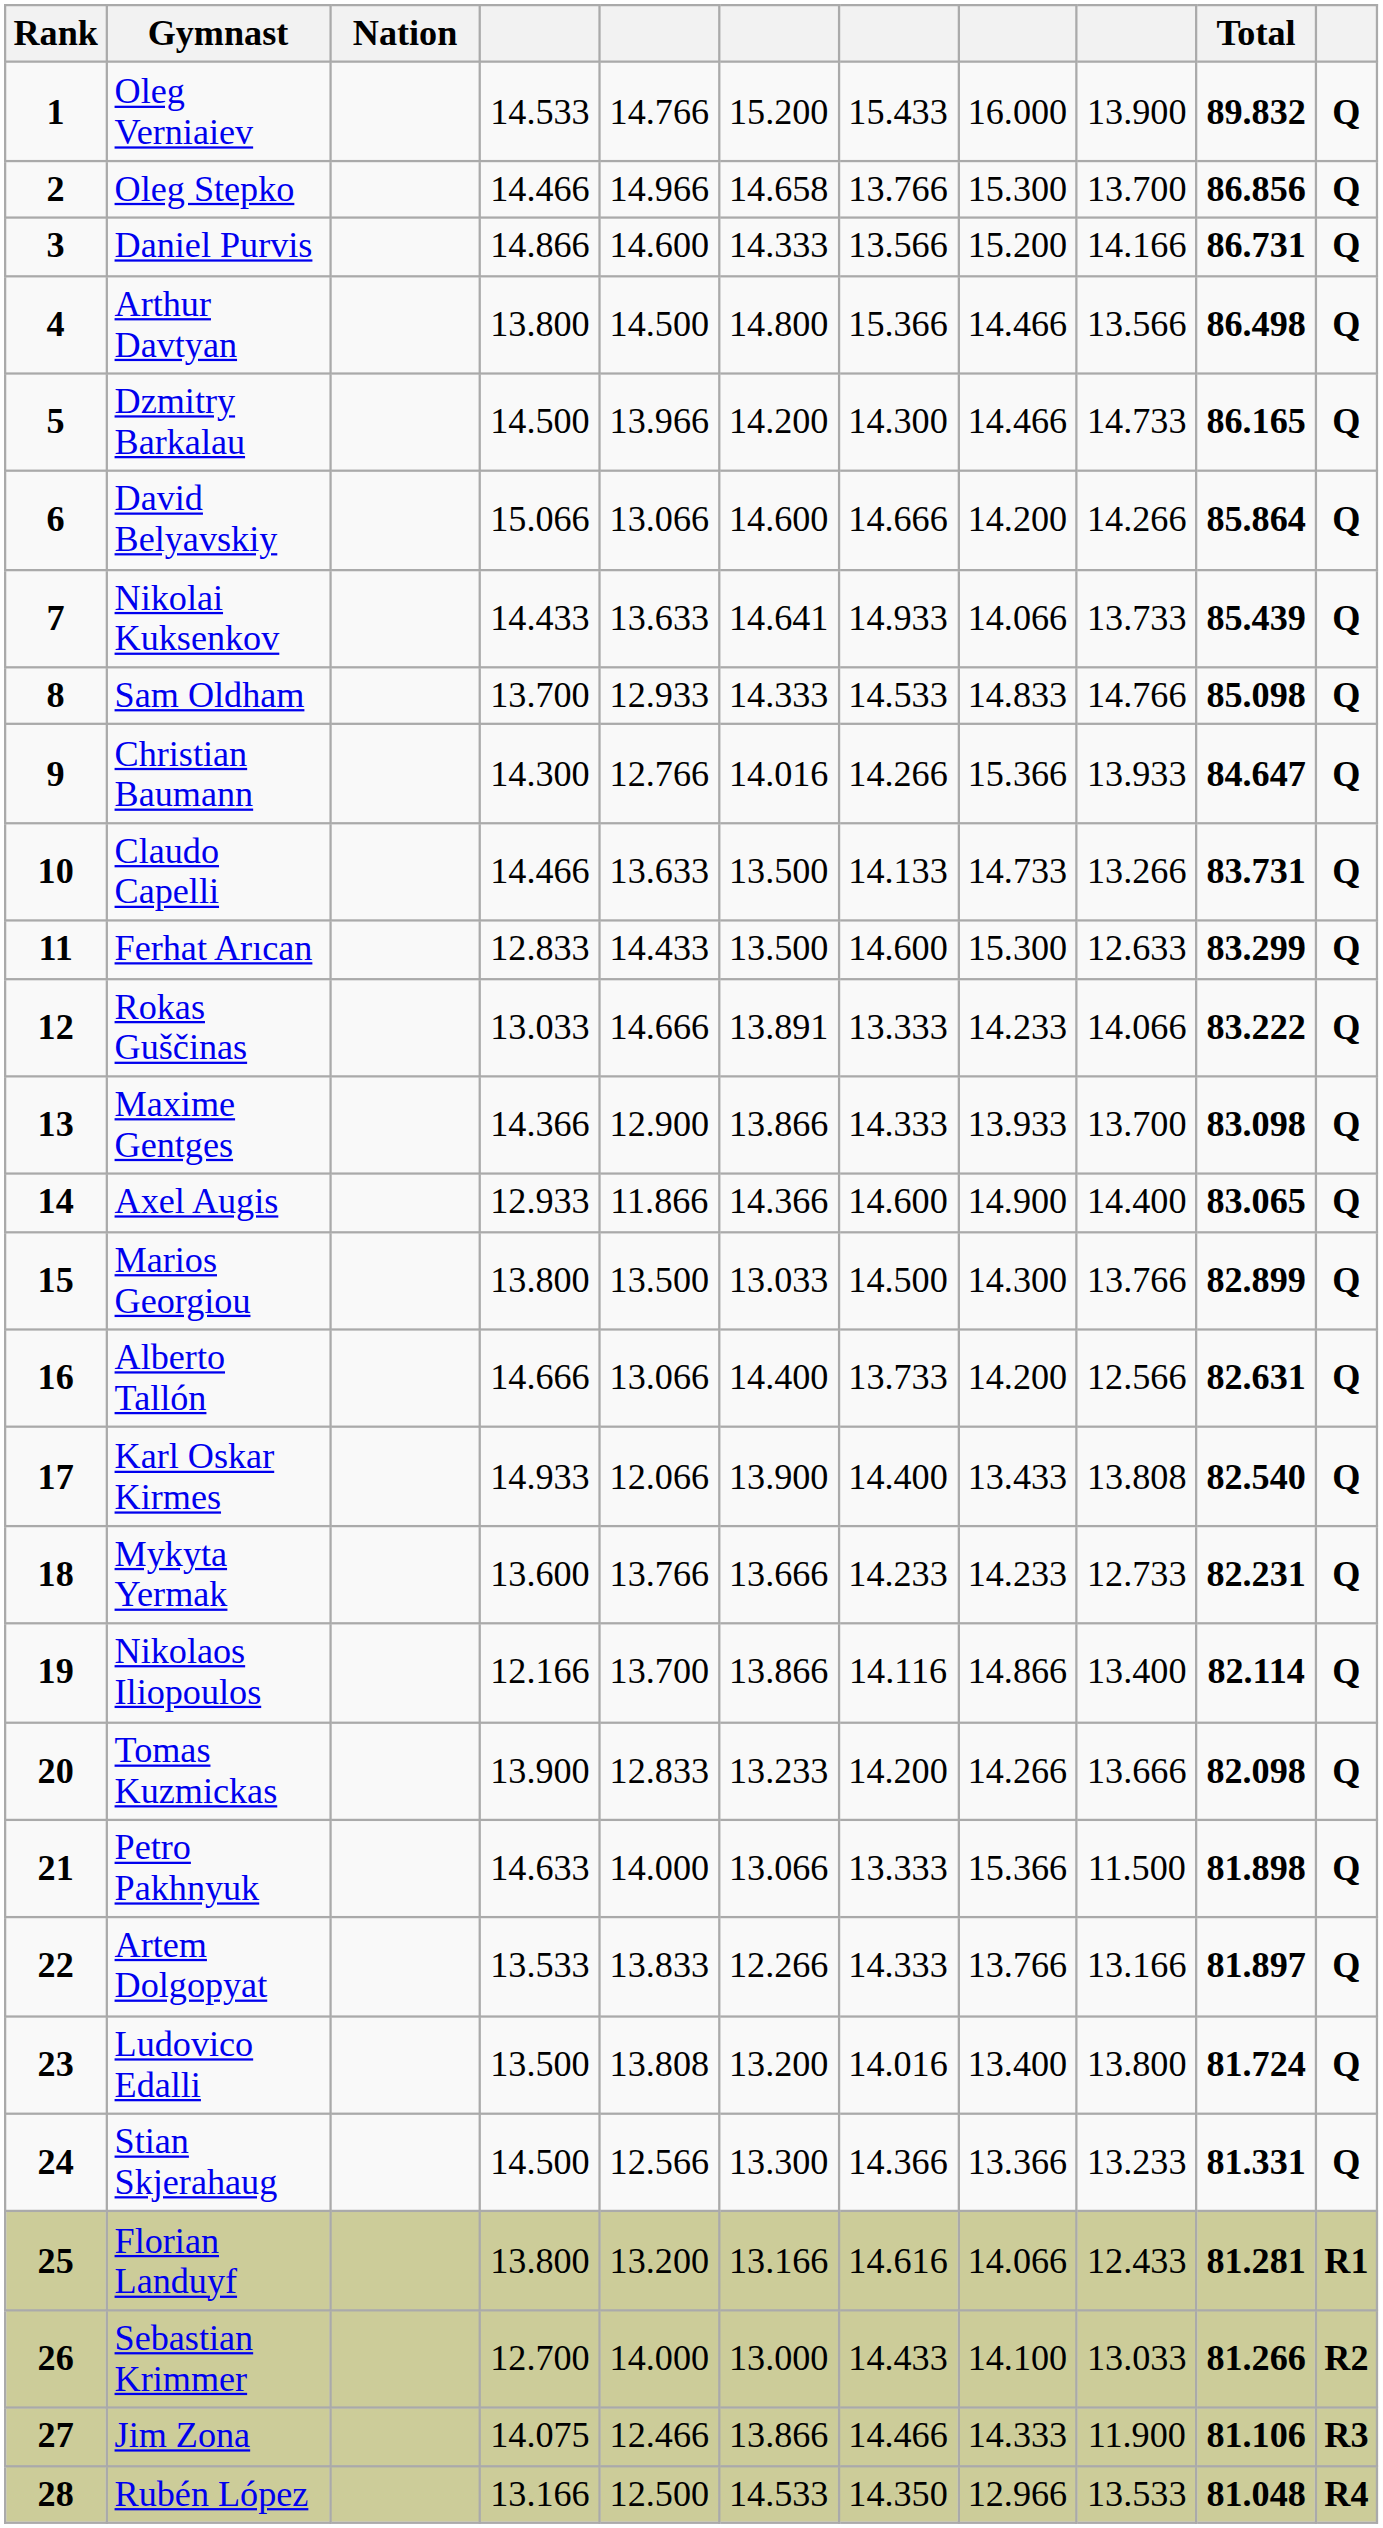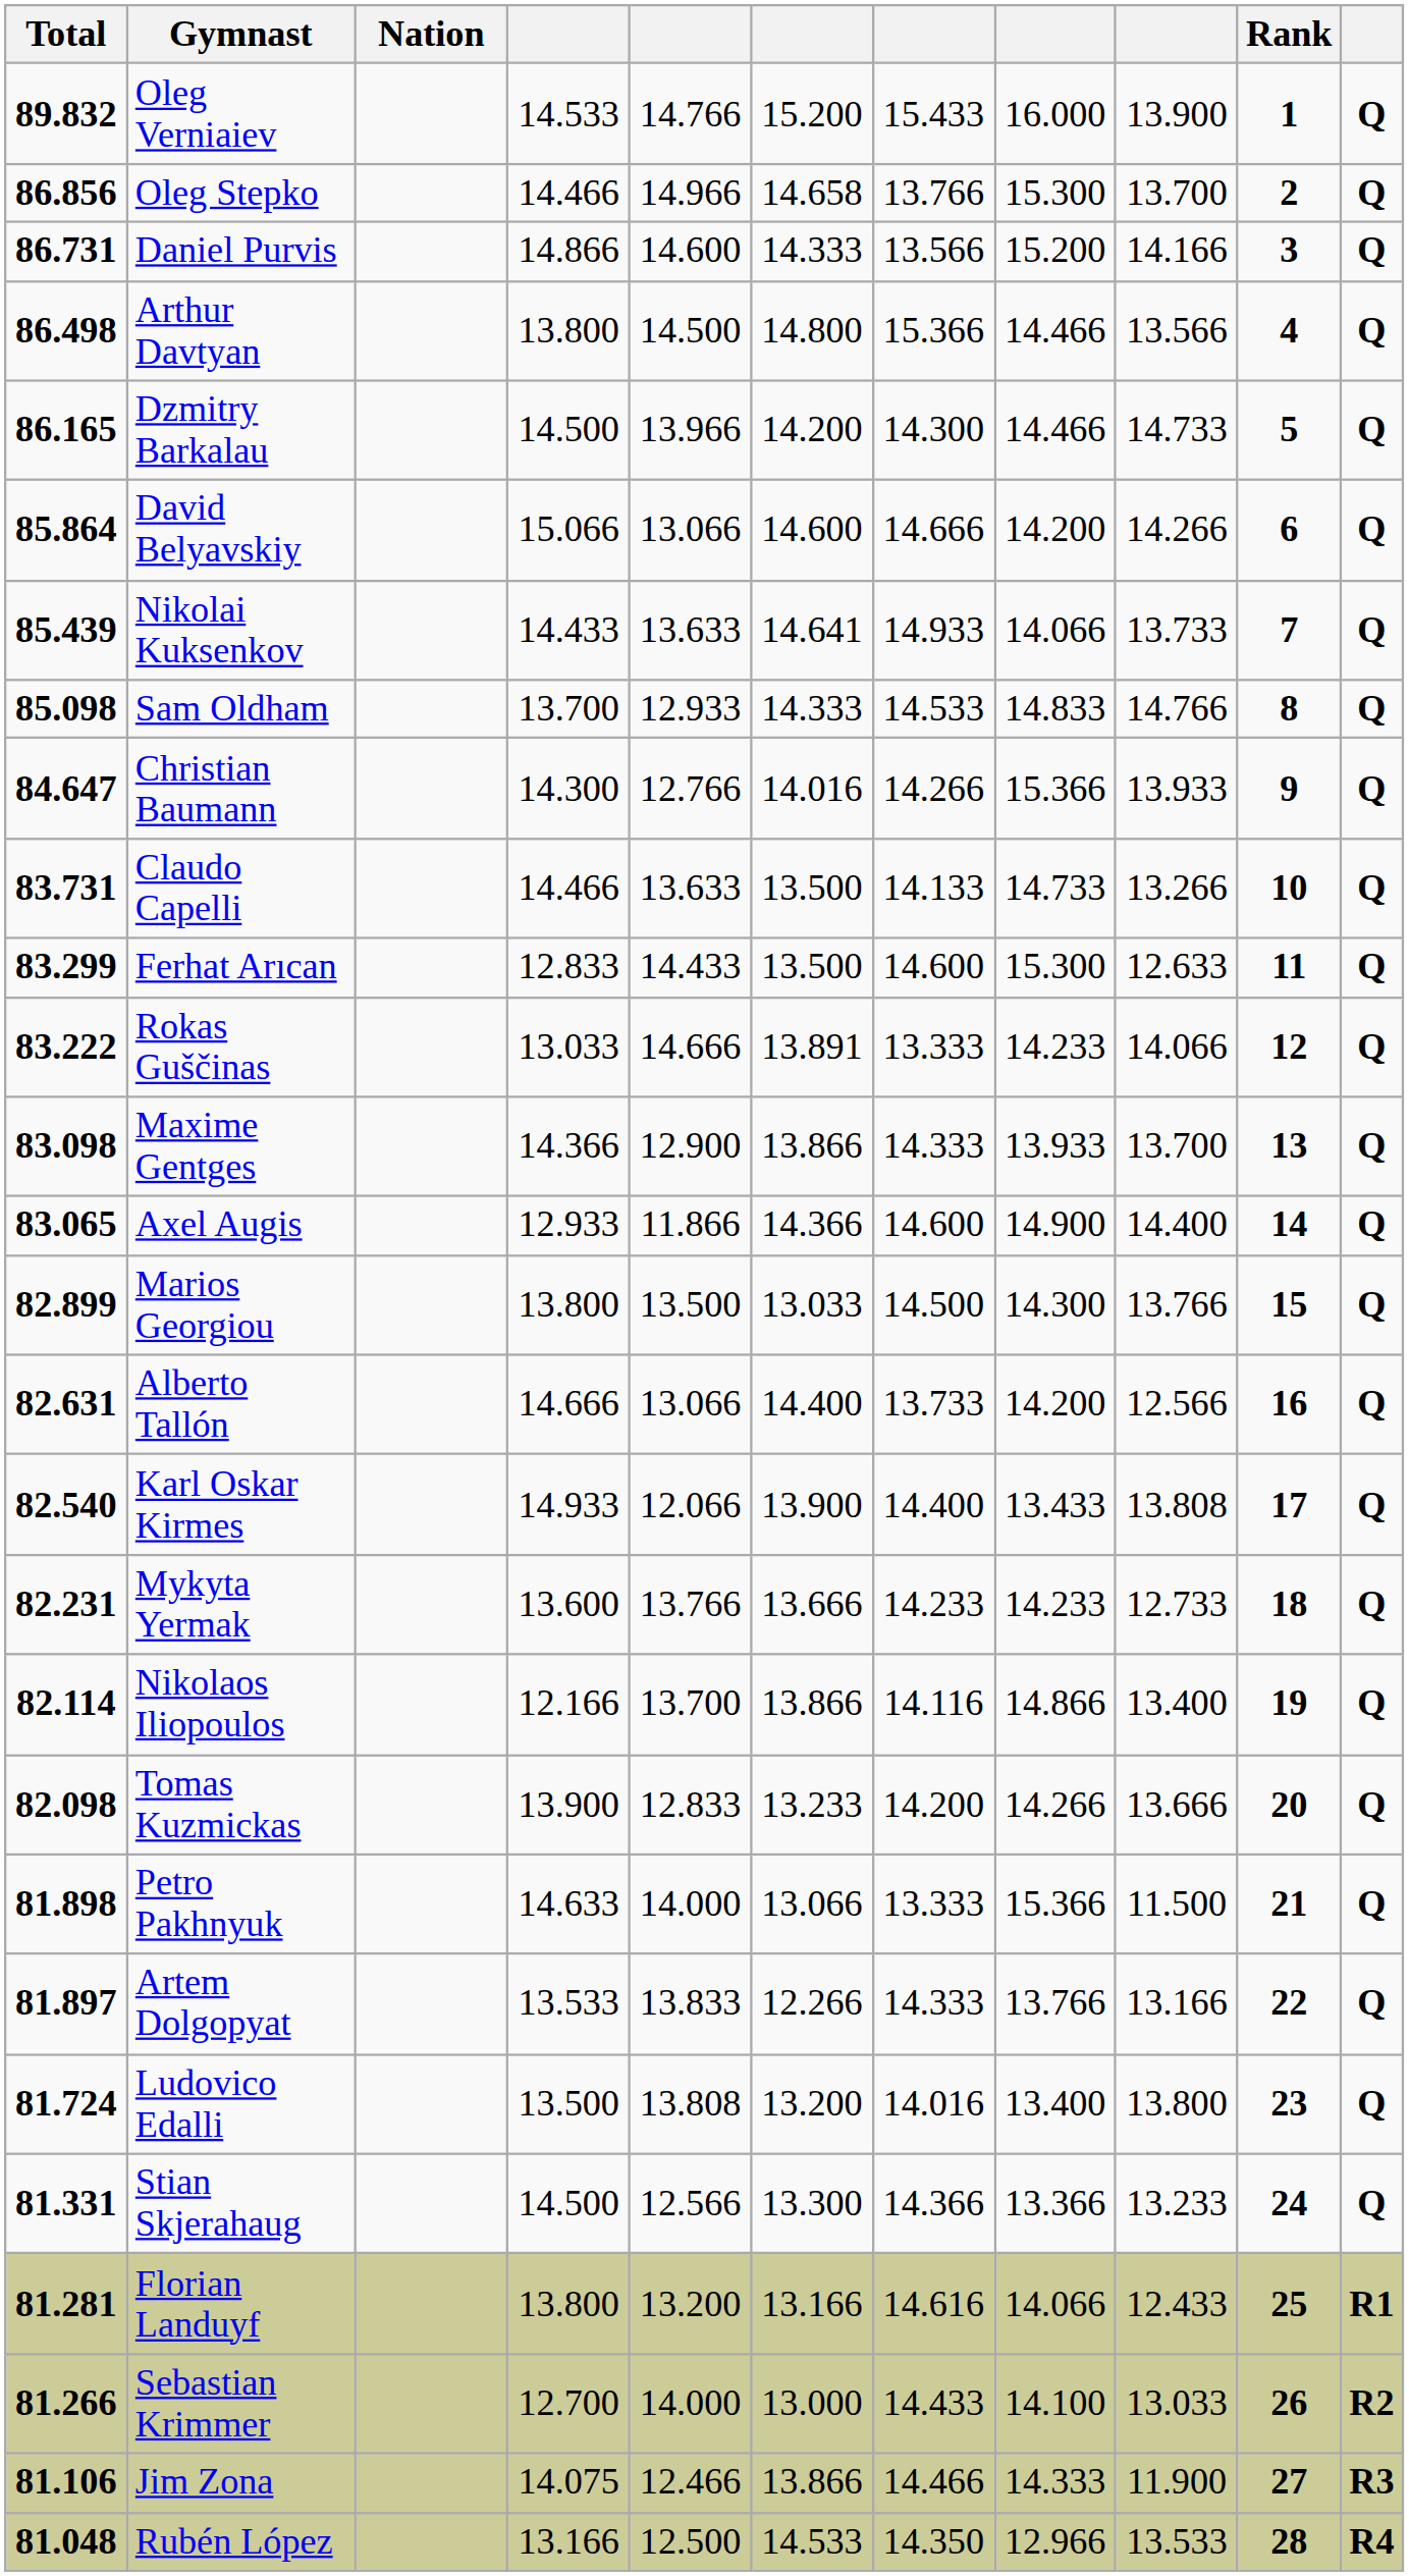columns swapped: Rank <-> Total
